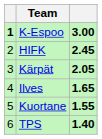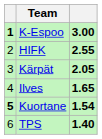HIFK | column 3: 2.45 -> 2.55
Kuortane | column 1: normal -> bold
Kuortane | column 3: 1.55 -> 1.54
